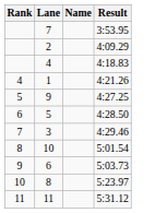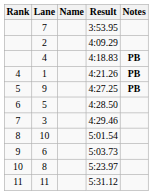+ column: Notes | PB | PB | PB
